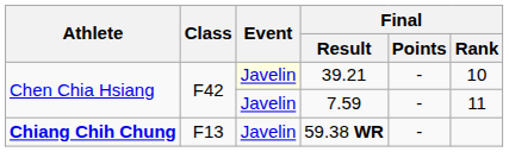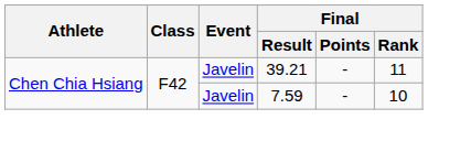39.21 | Event: lightyellow background -> no background
39.21 | Final / Rank: 10 -> 11
7.59 | Final / Rank: 11 -> 10
- row: Chiang Chih Chung | F13 | Javelin | 59.38 WR | -
